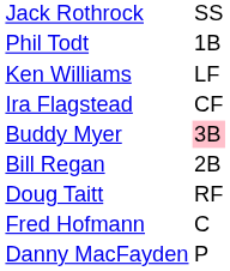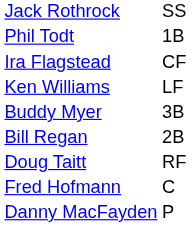rows swapped: Ira Flagstead <-> Ken Williams
Buddy Myer | column 2: pink background -> no background
